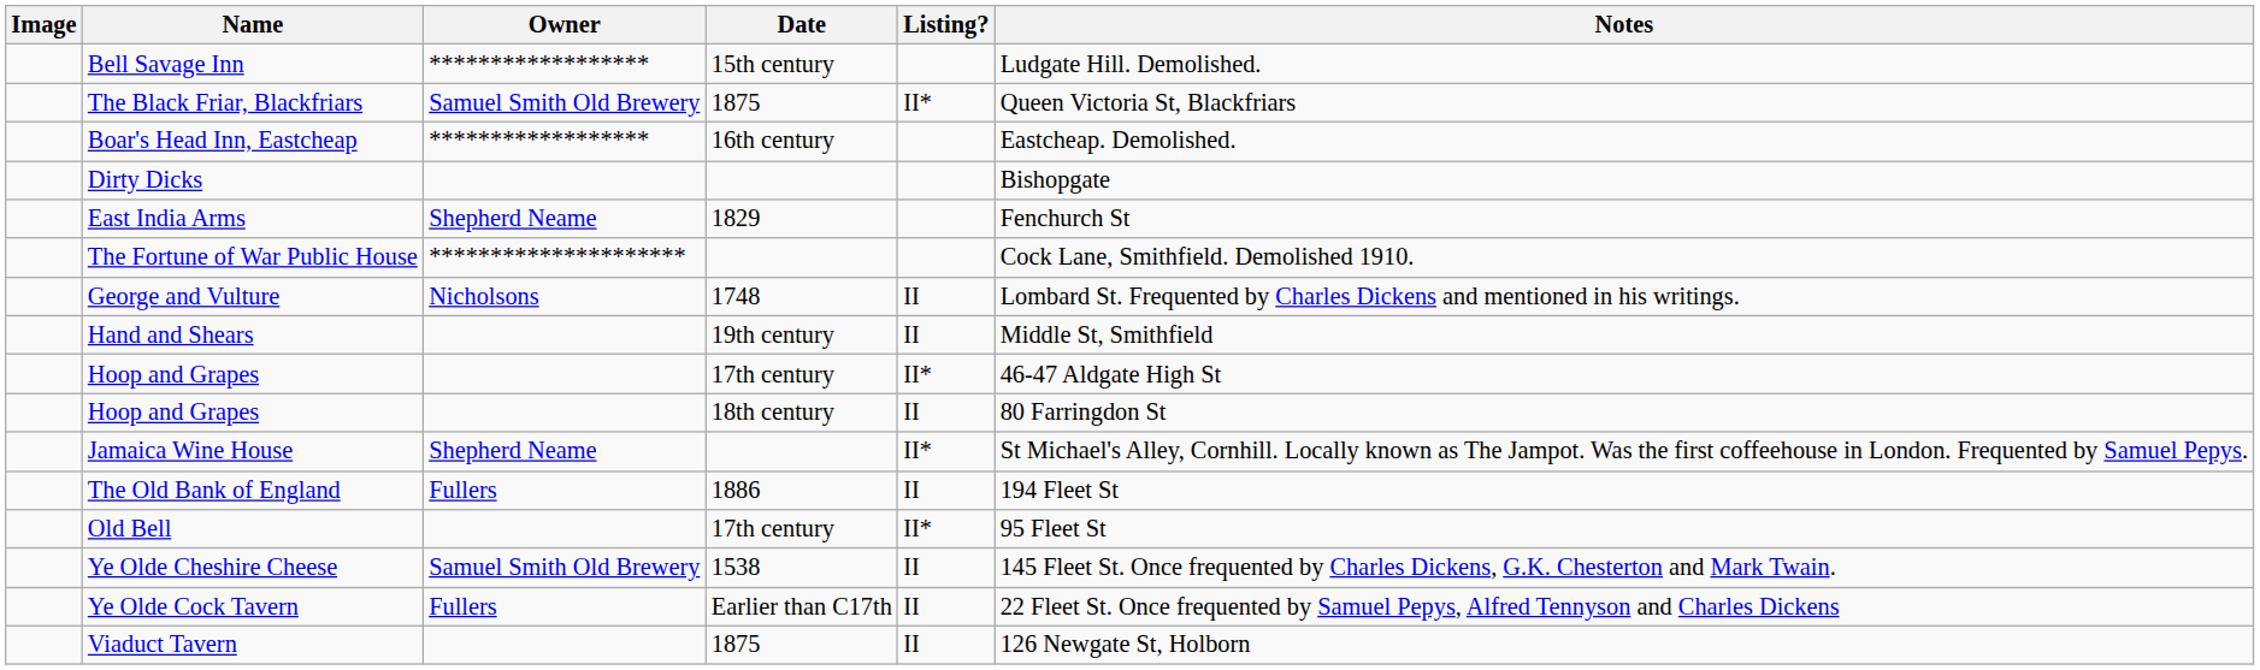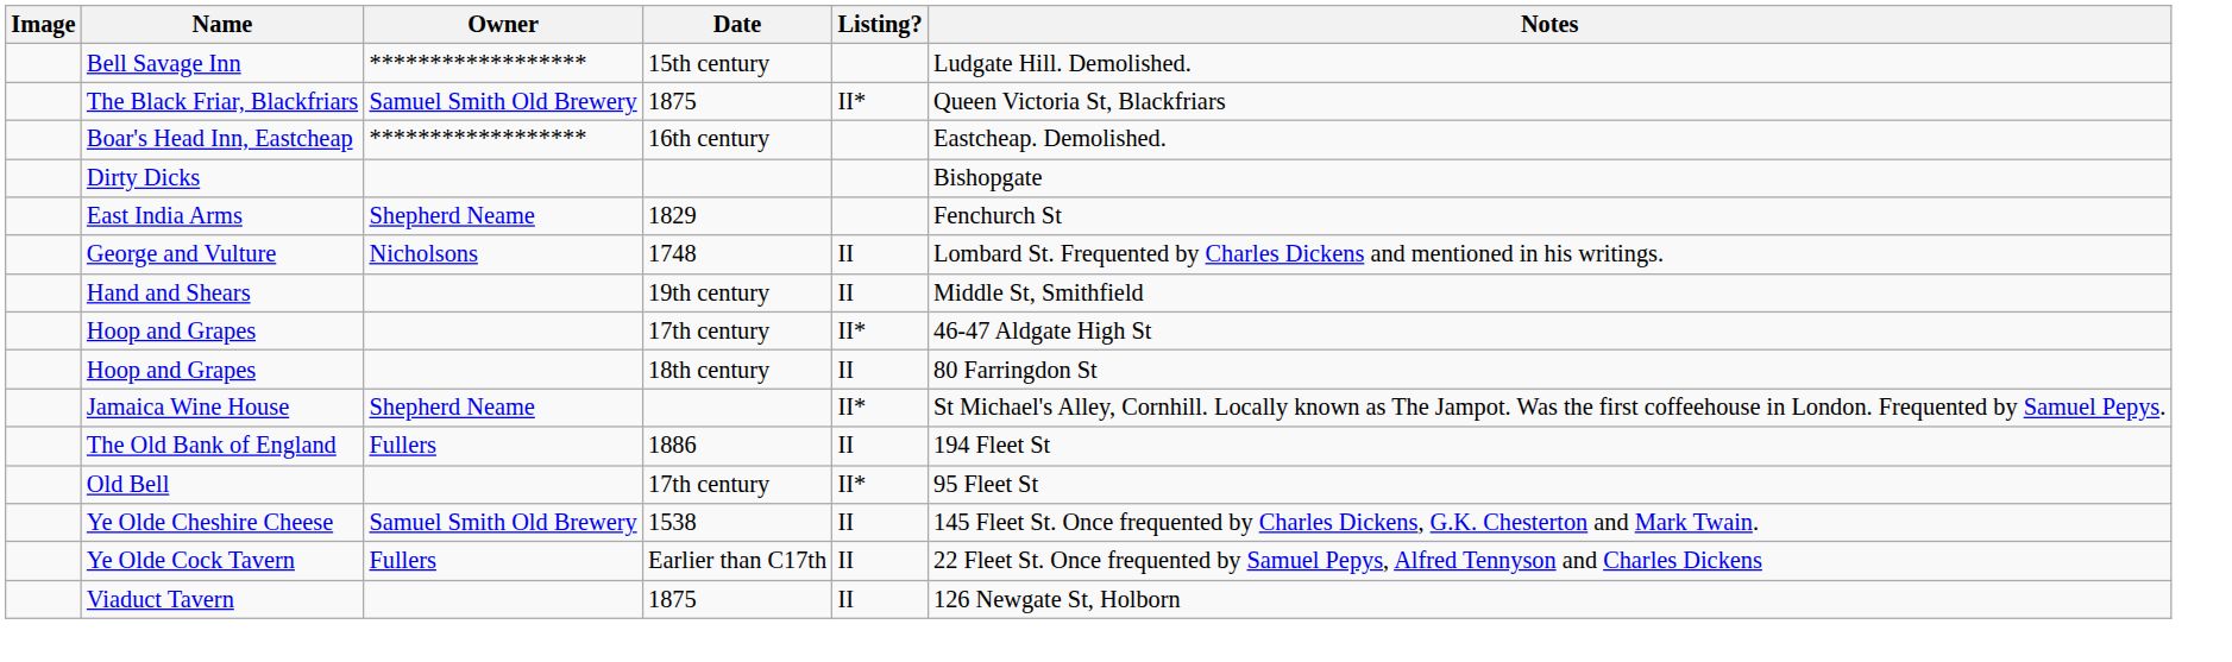- row: The Fortune of War Public House | ********************* | Cock Lane, Smithfield. Demolished 1910.
